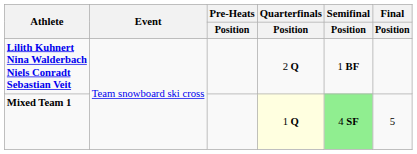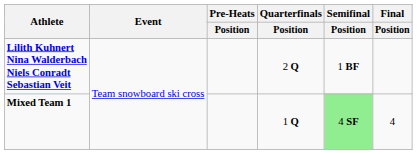Mixed Team 1 | Quarterfinals / Position: lightyellow background -> no background
Mixed Team 1 | Final / Position: 5 -> 4
